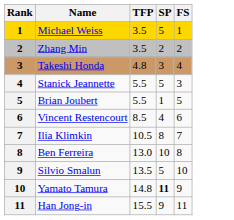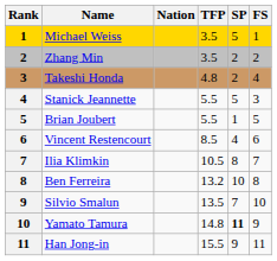+ column: Nation
Takeshi Honda | SP: 3 -> 2
Ben Ferreira | TFP: 13.0 -> 13.2
Silvio Smalun | SP: 5 -> 7
